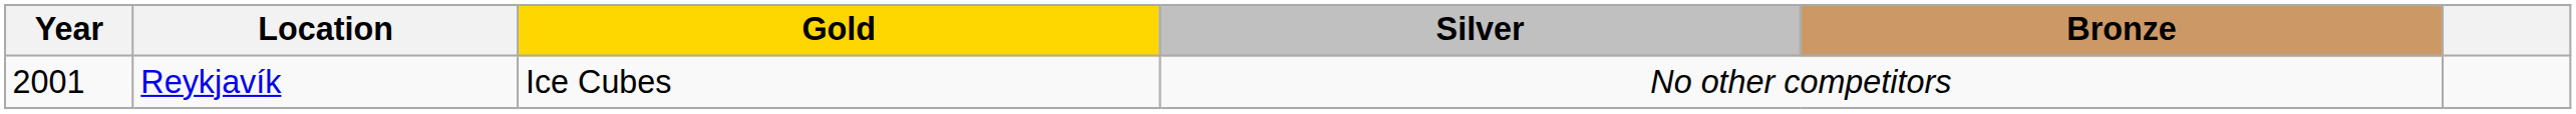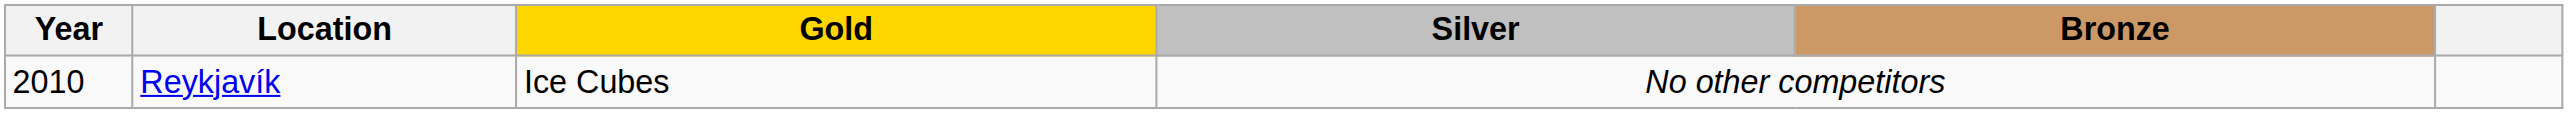Reykjavík | Year: 2001 -> 2010
